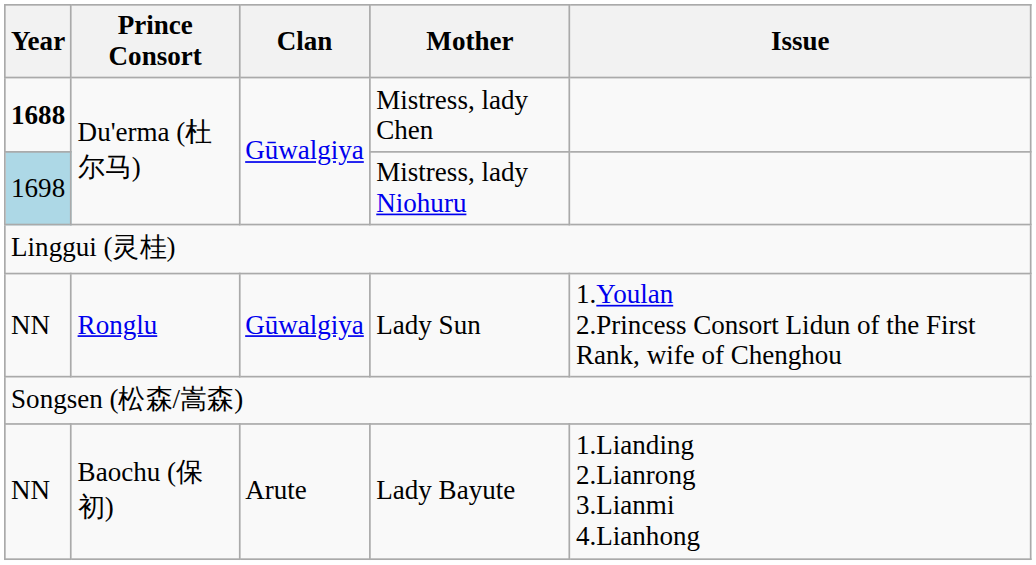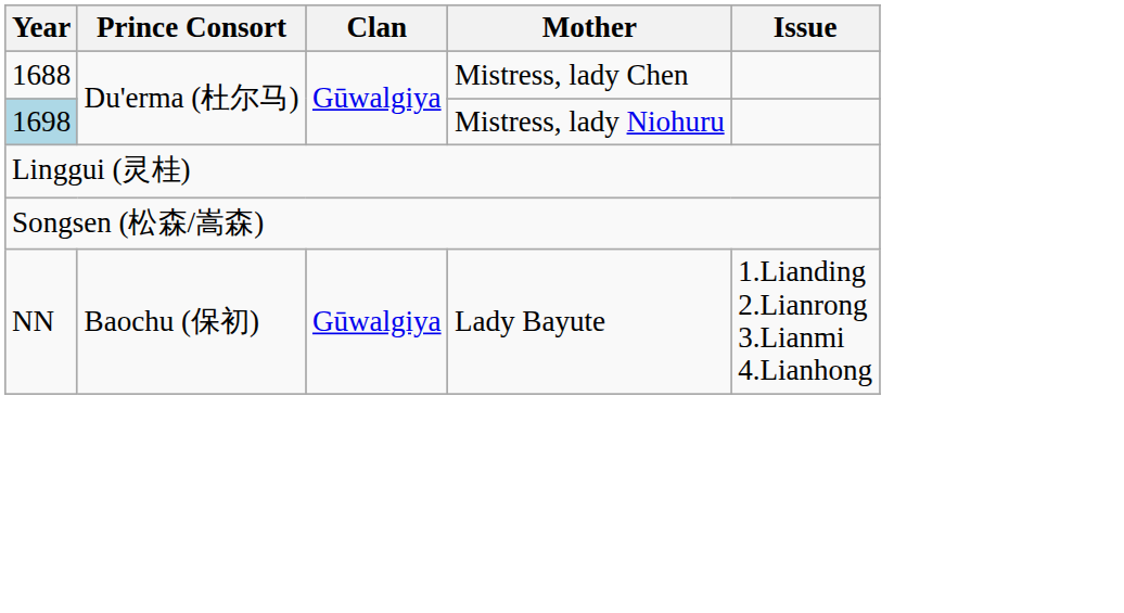Mistress, lady Chen | Year: bold -> normal
- row: NN | Ronglu | Gūwalgiya | Lady Sun | 1.Youlan 2.Princess Consort Lidun of the First Rank, wife of Chenghou
Lady Bayute | Clan: Arute -> Gūwalgiya
